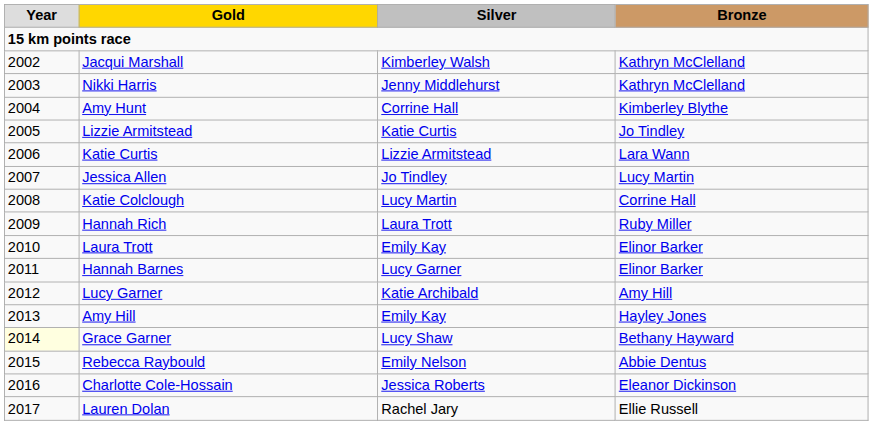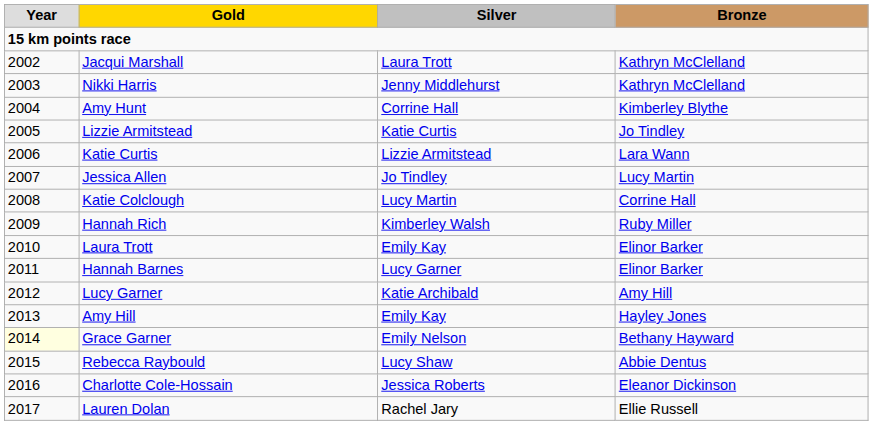Jacqui Marshall | column 3: Kimberley Walsh -> Laura Trott
Hannah Rich | column 3: Laura Trott -> Kimberley Walsh
Grace Garner | column 3: Lucy Shaw -> Emily Nelson
Rebecca Raybould | column 3: Emily Nelson -> Lucy Shaw
